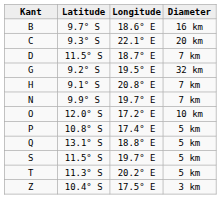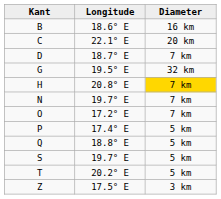- column: Latitude | 9.7° S | 9.3° S | 11.5° S | 9.2° S | 9.1° S | 9.9° S | 12.0° S | 10.8° S | 13.1° S | 11.5° S | 11.3° S | 10.4° S
H | Diameter: no background -> gold background
O | Diameter: 10 km -> 7 km
